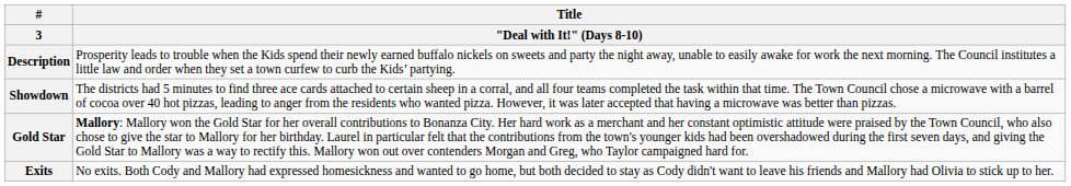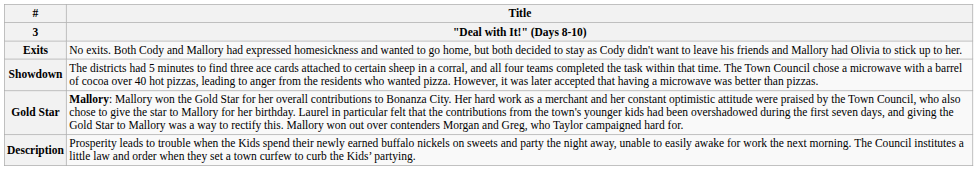rows swapped: Description <-> Exits
